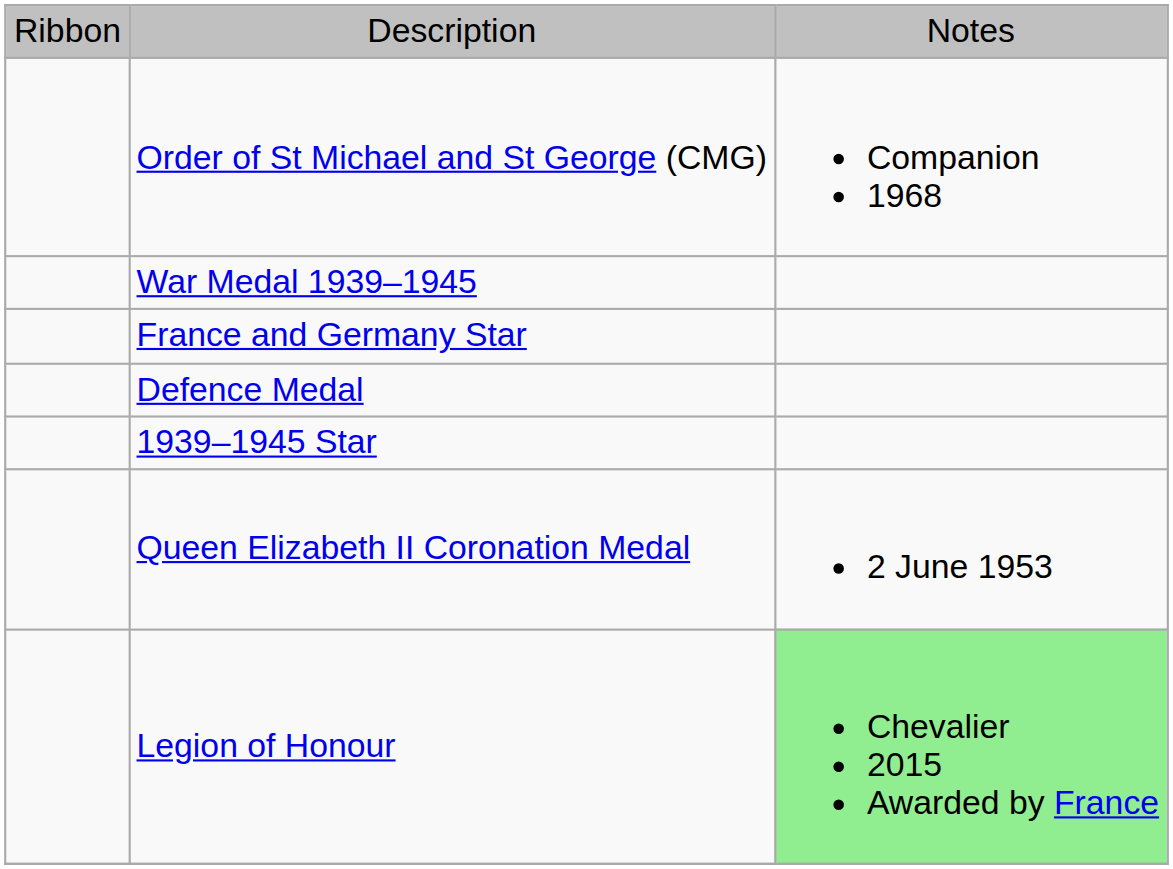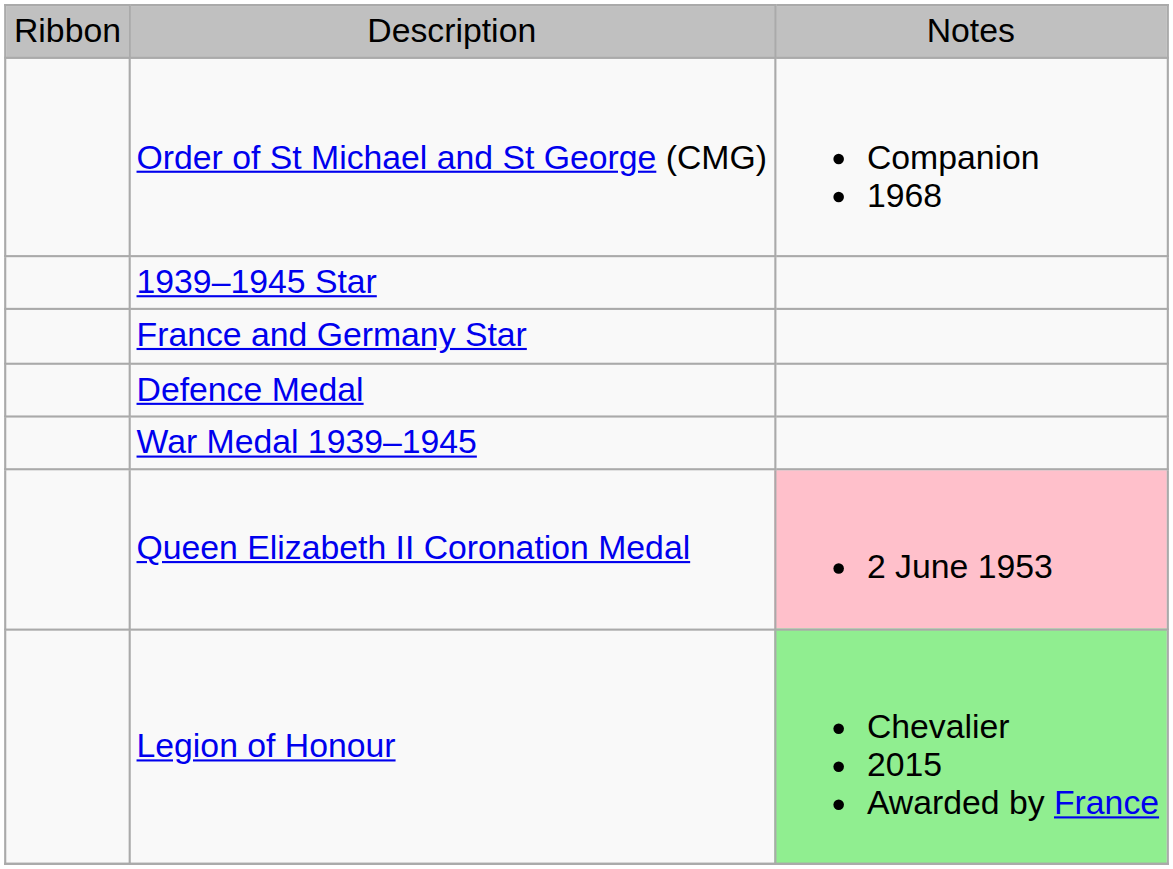rows swapped: 1939–1945 Star <-> War Medal 1939–1945
Queen Elizabeth II Coronation Medal | column 3: no background -> pink background
